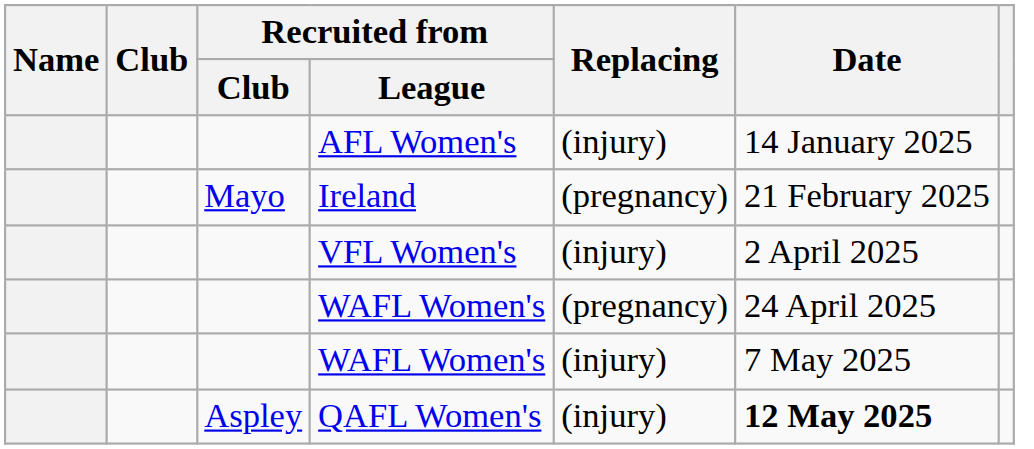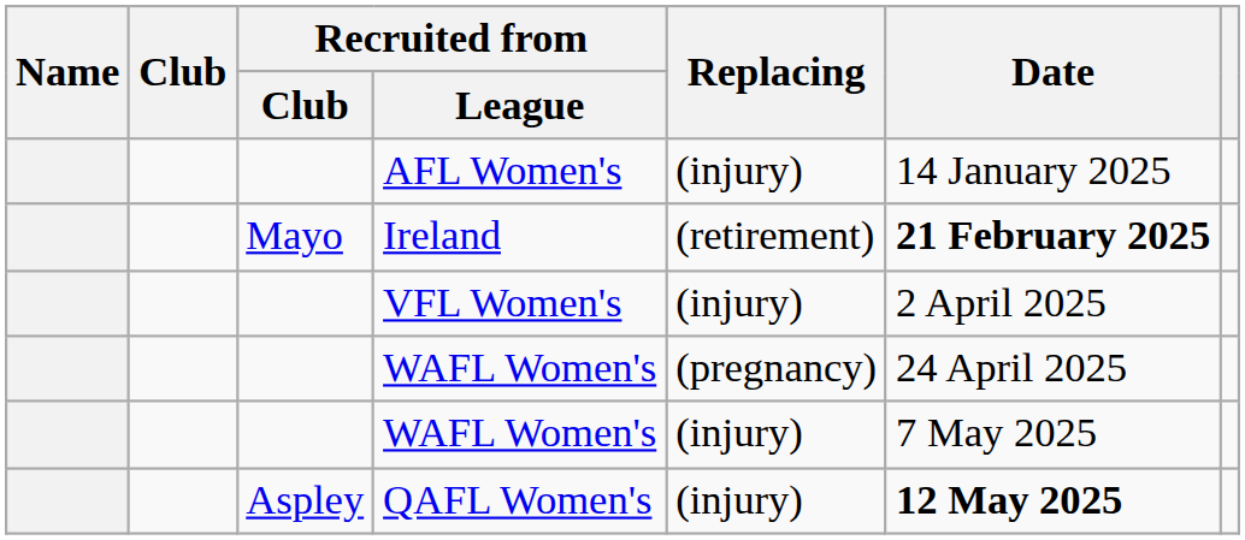Ireland | Replacing: (pregnancy) -> (retirement)
Ireland | Date: normal -> bold
